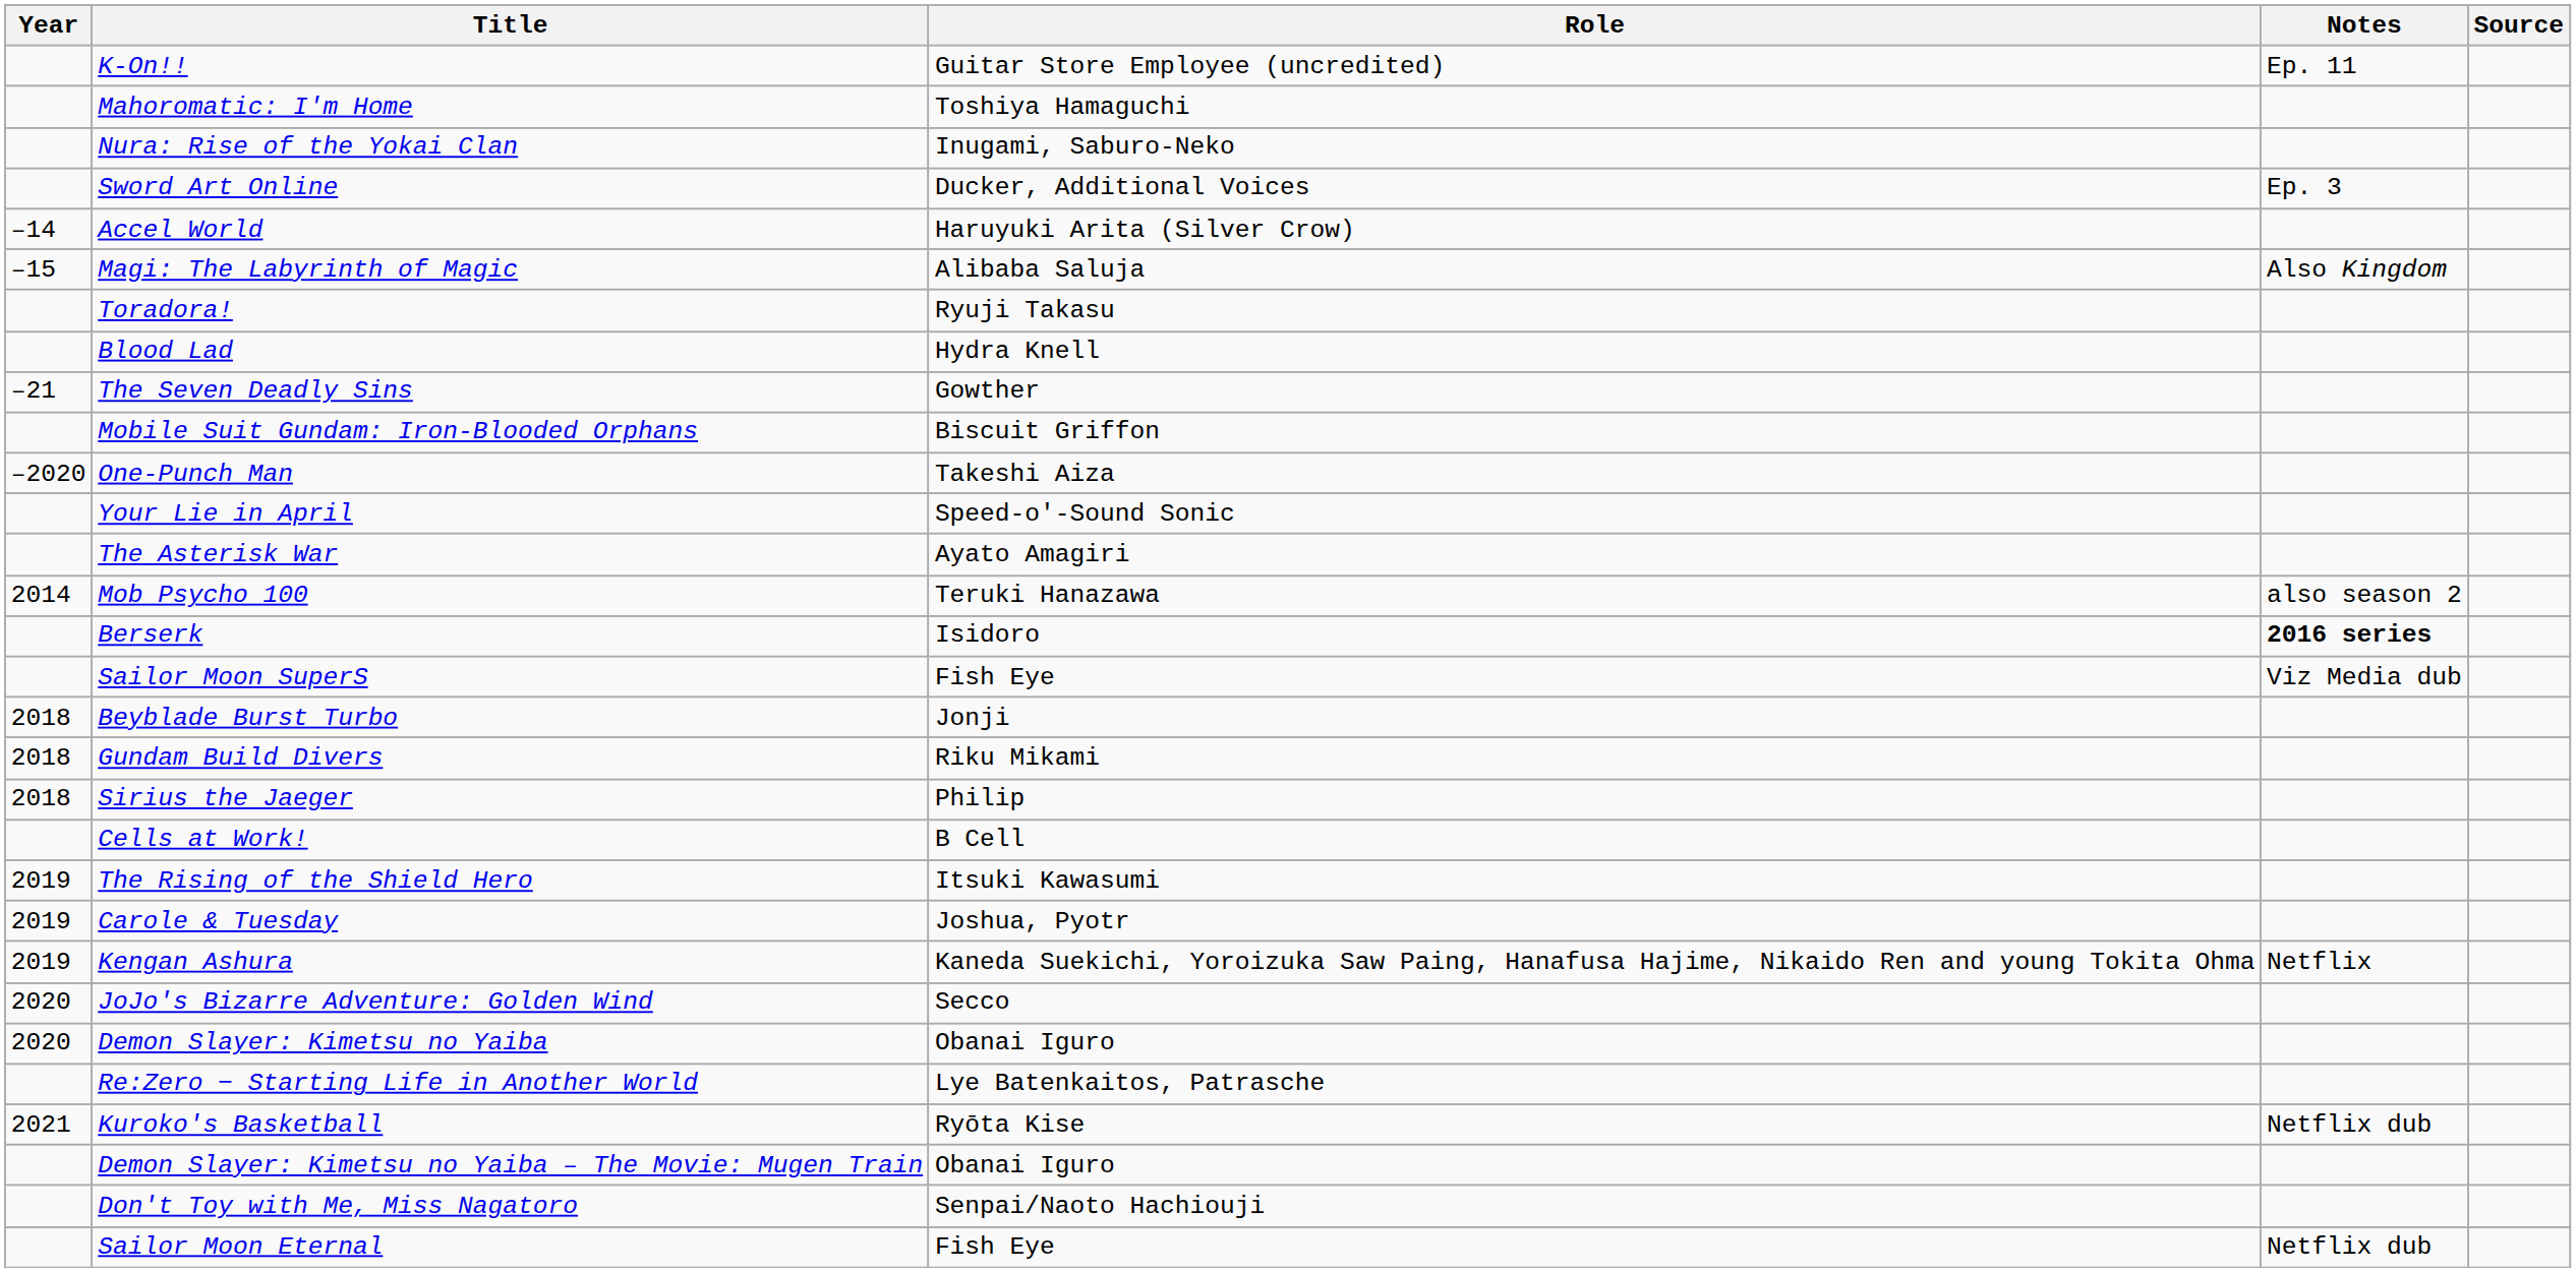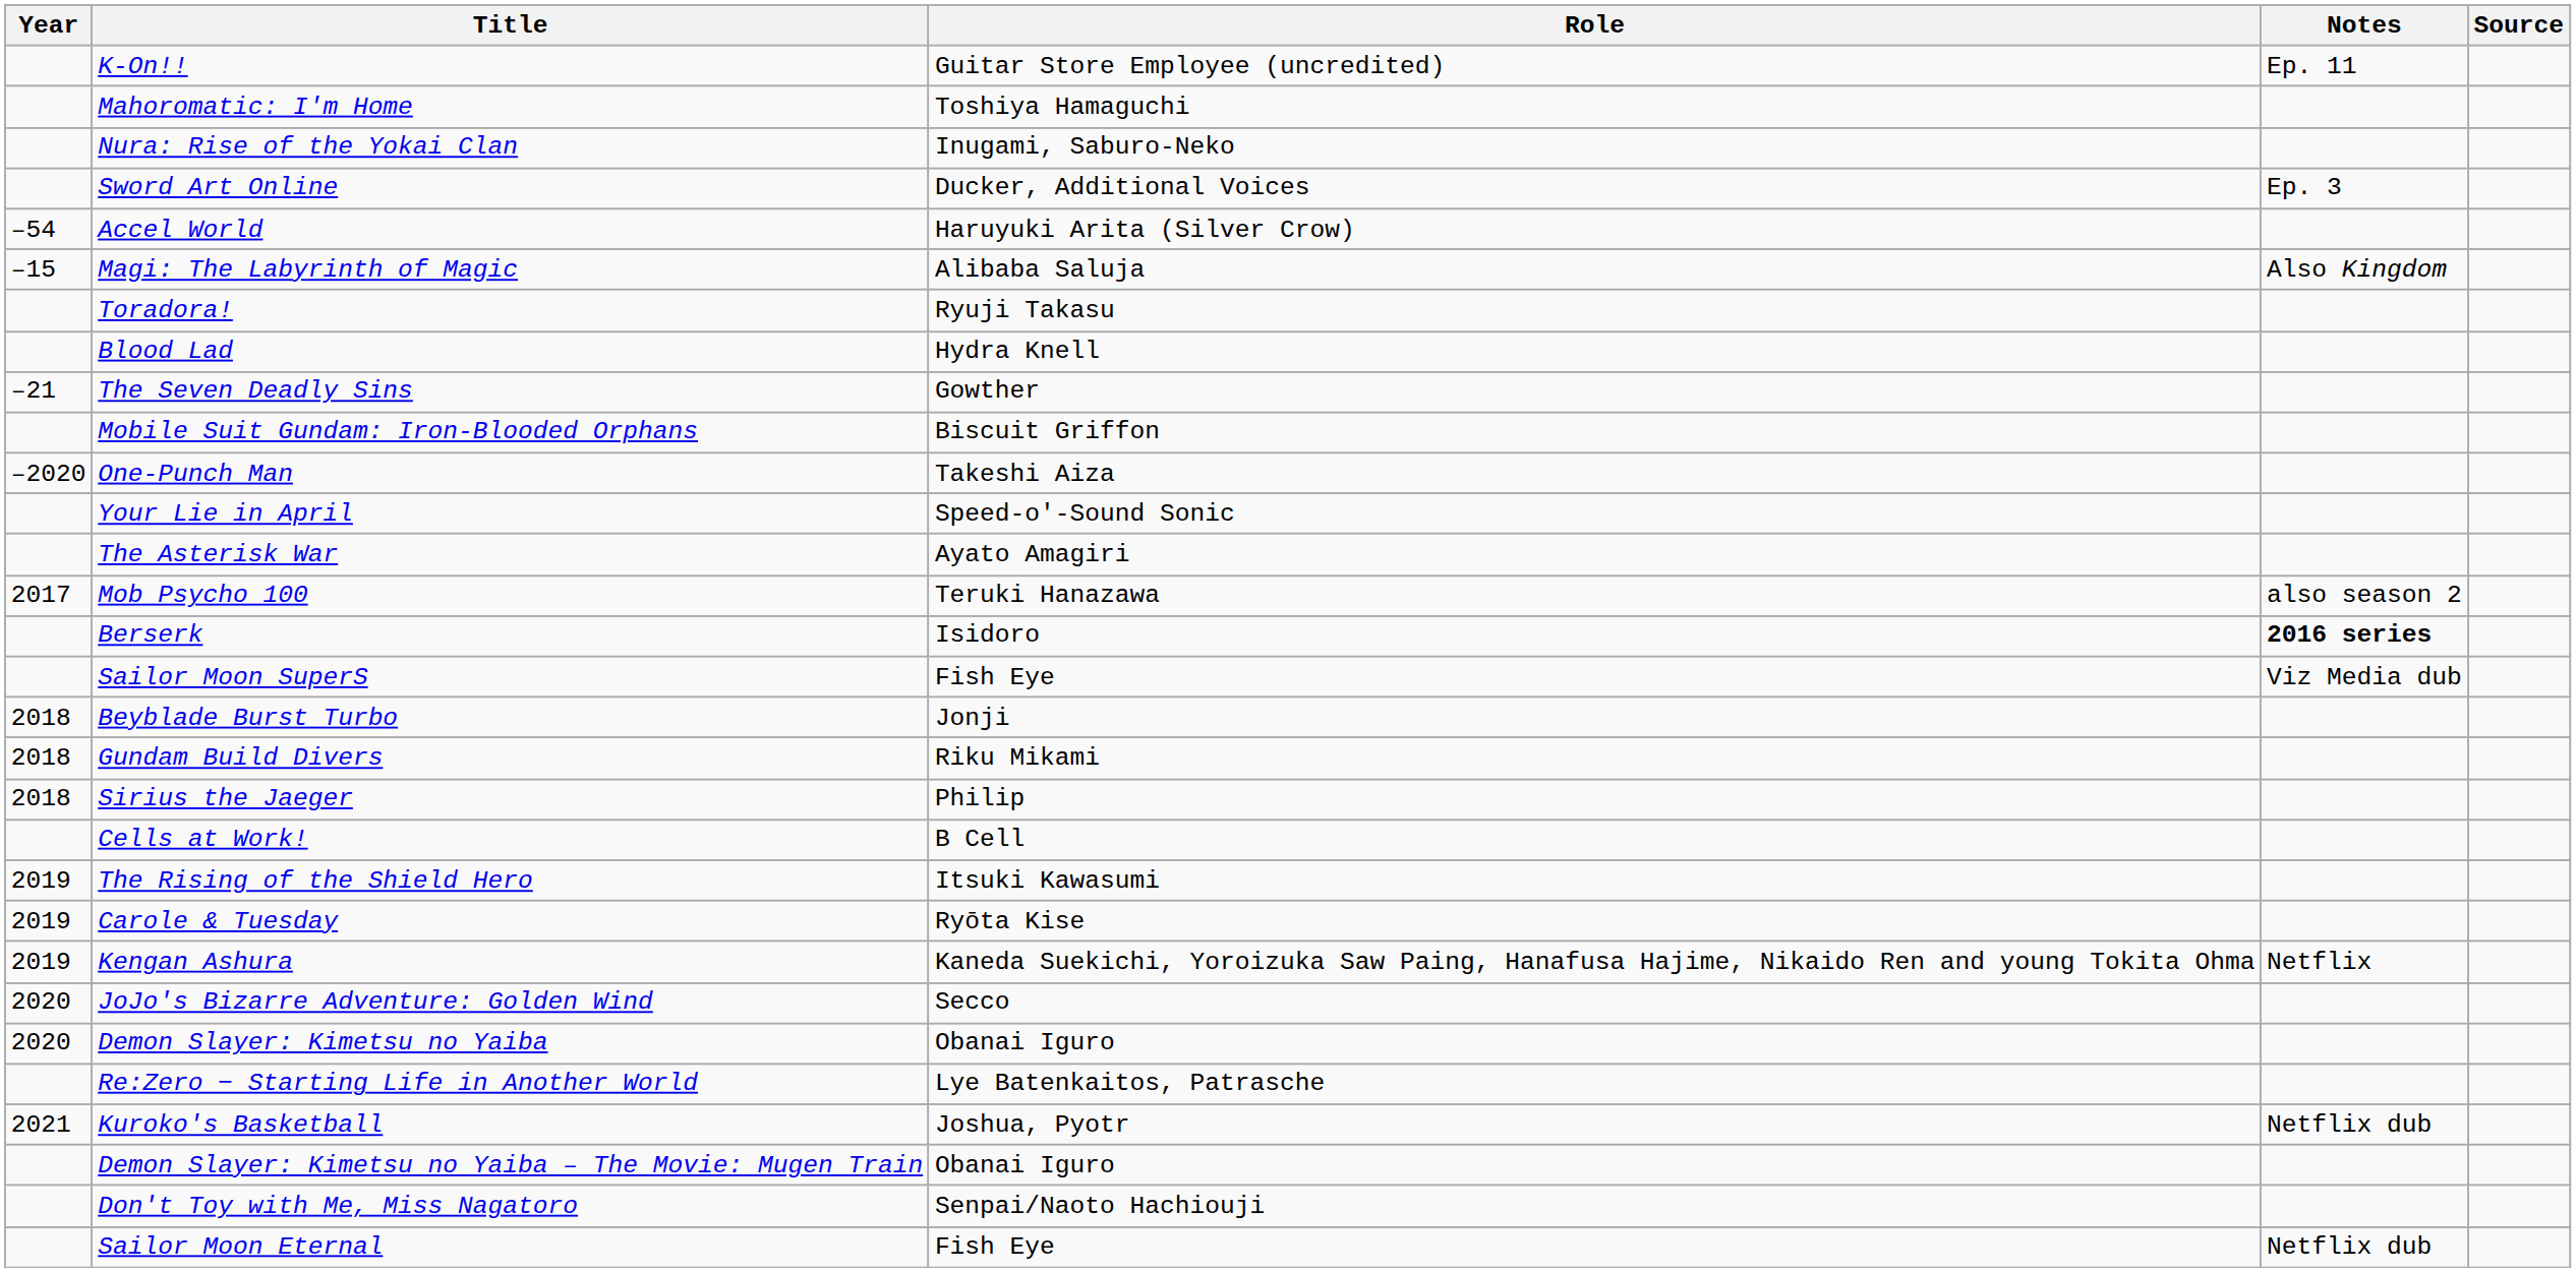Accel World | Year: –14 -> –54
Mob Psycho 100 | Year: 2014 -> 2017
Carole & Tuesday | Role: Joshua, Pyotr -> Ryōta Kise
Kuroko's Basketball | Role: Ryōta Kise -> Joshua, Pyotr
